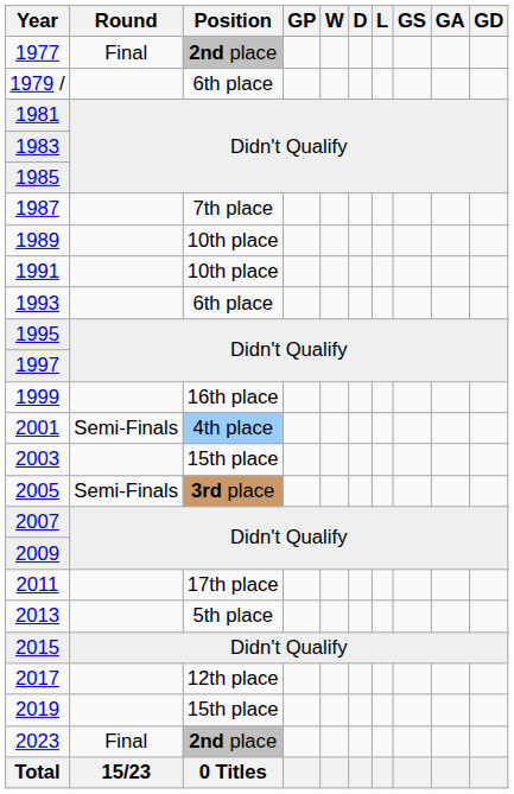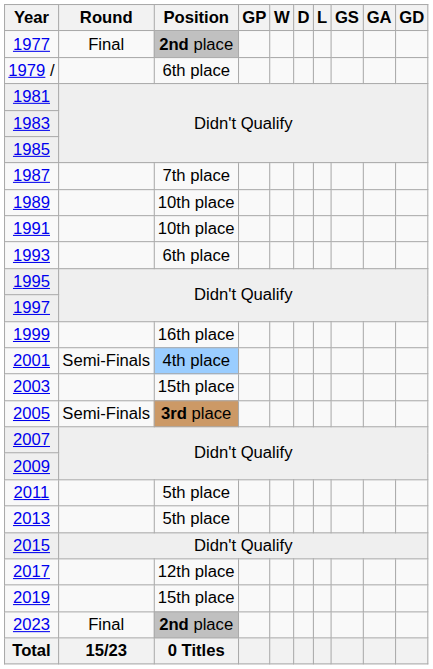2011 | Position: 17th place -> 5th place
